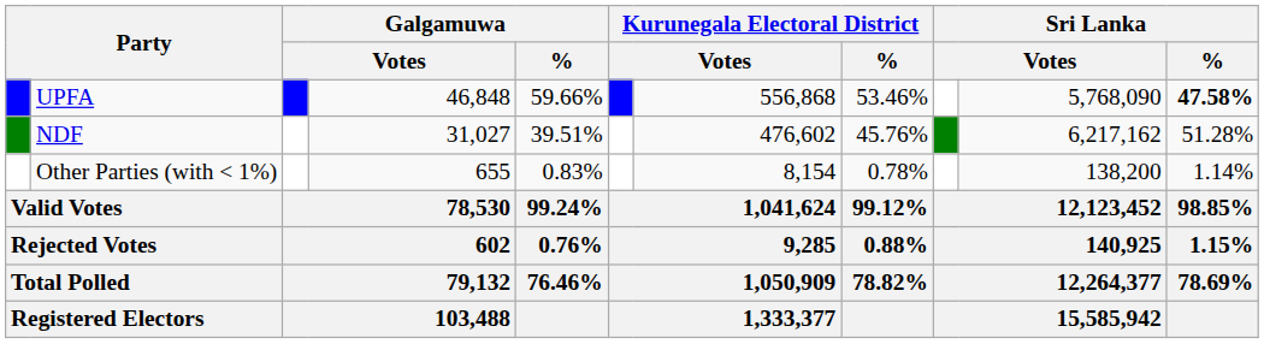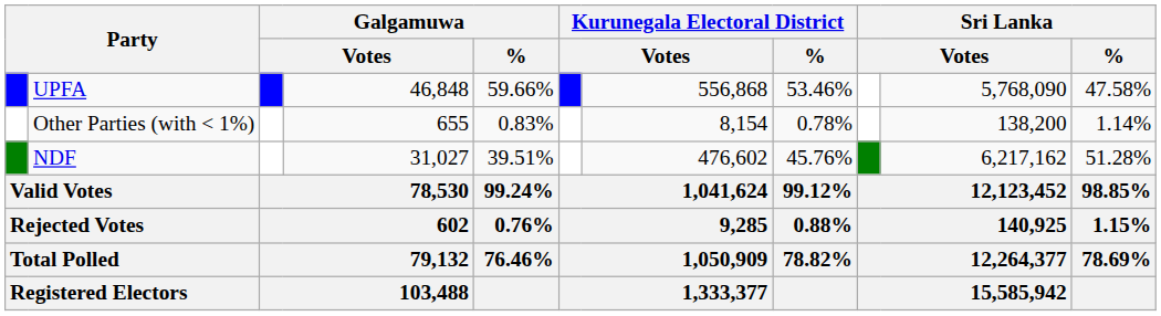UPFA | Sri Lanka / %: bold -> normal
rows swapped: NDF <-> Other Parties (with < 1%)
